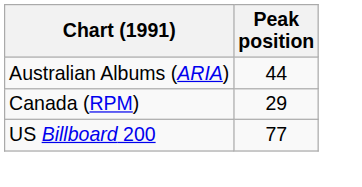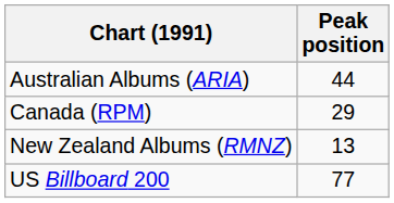+ row: New Zealand Albums (RMNZ) | 13
